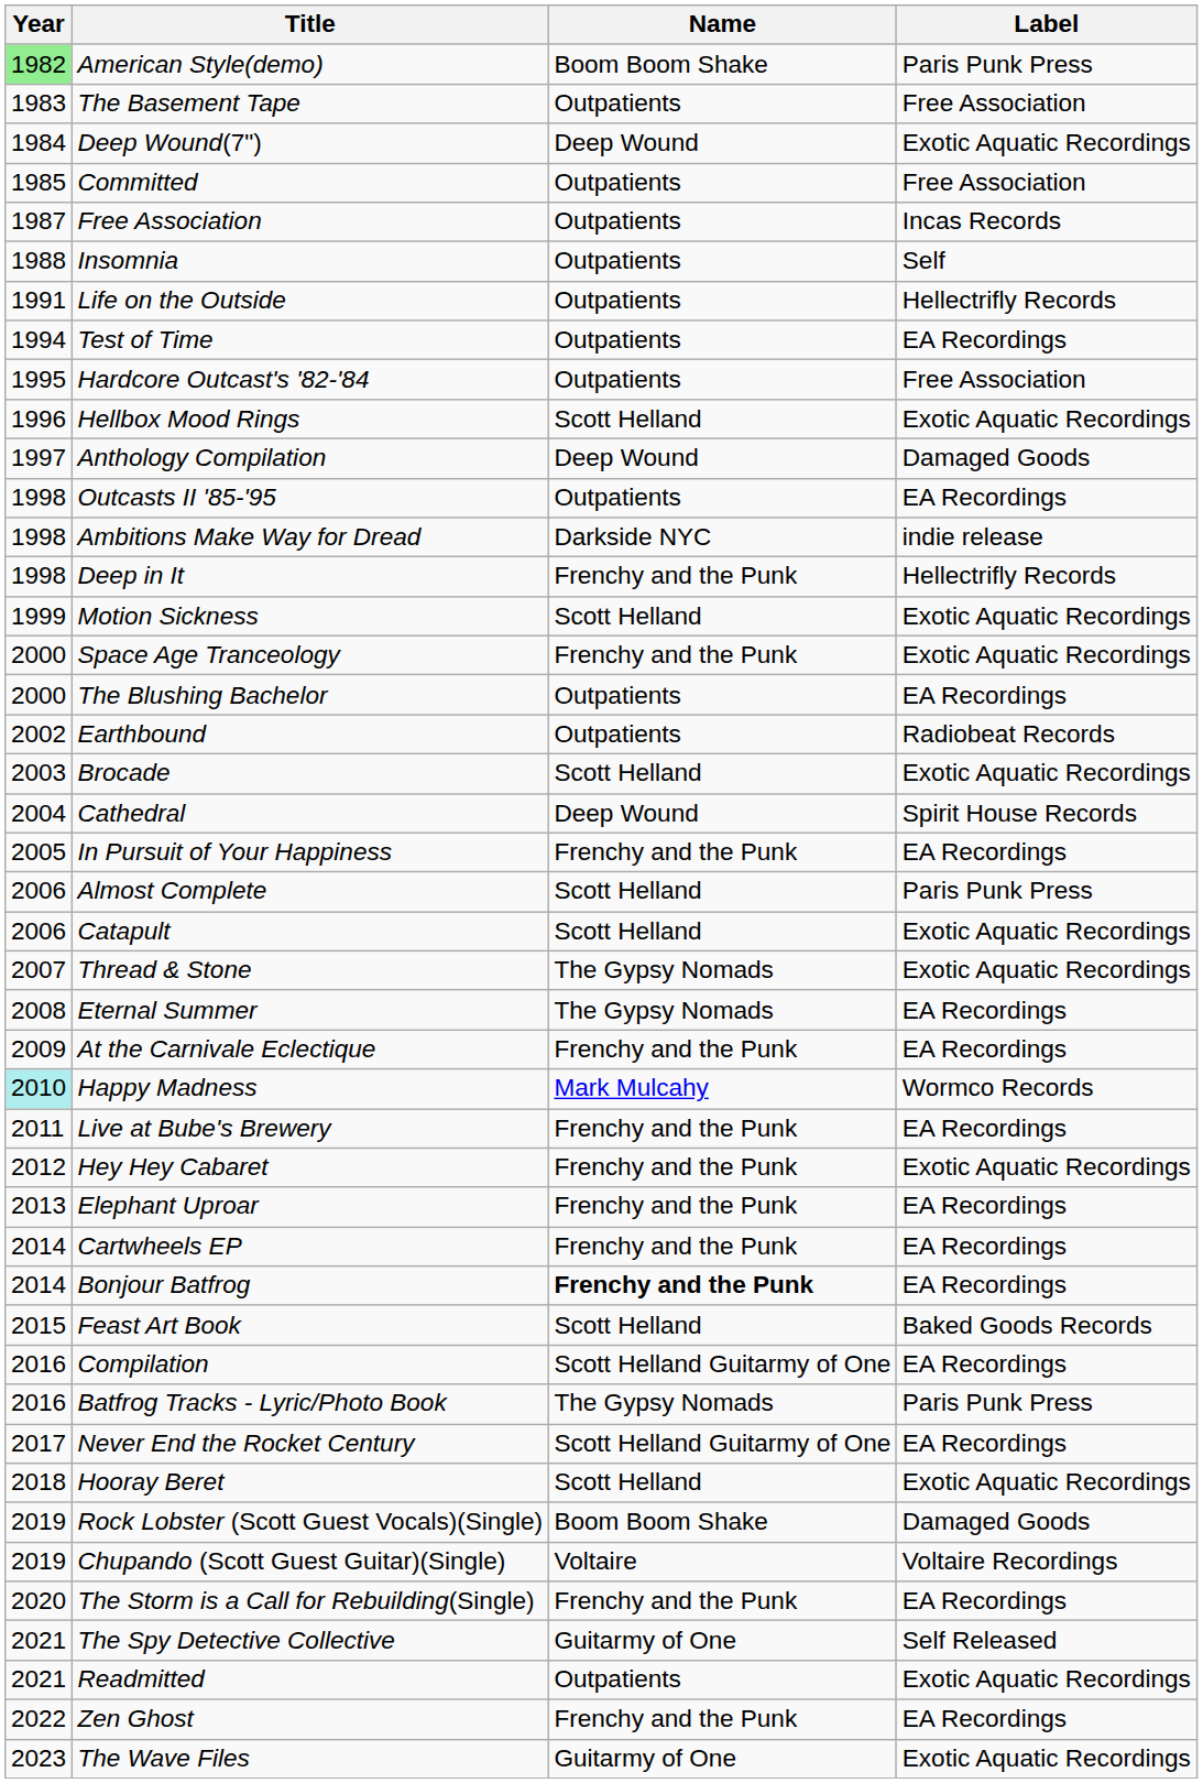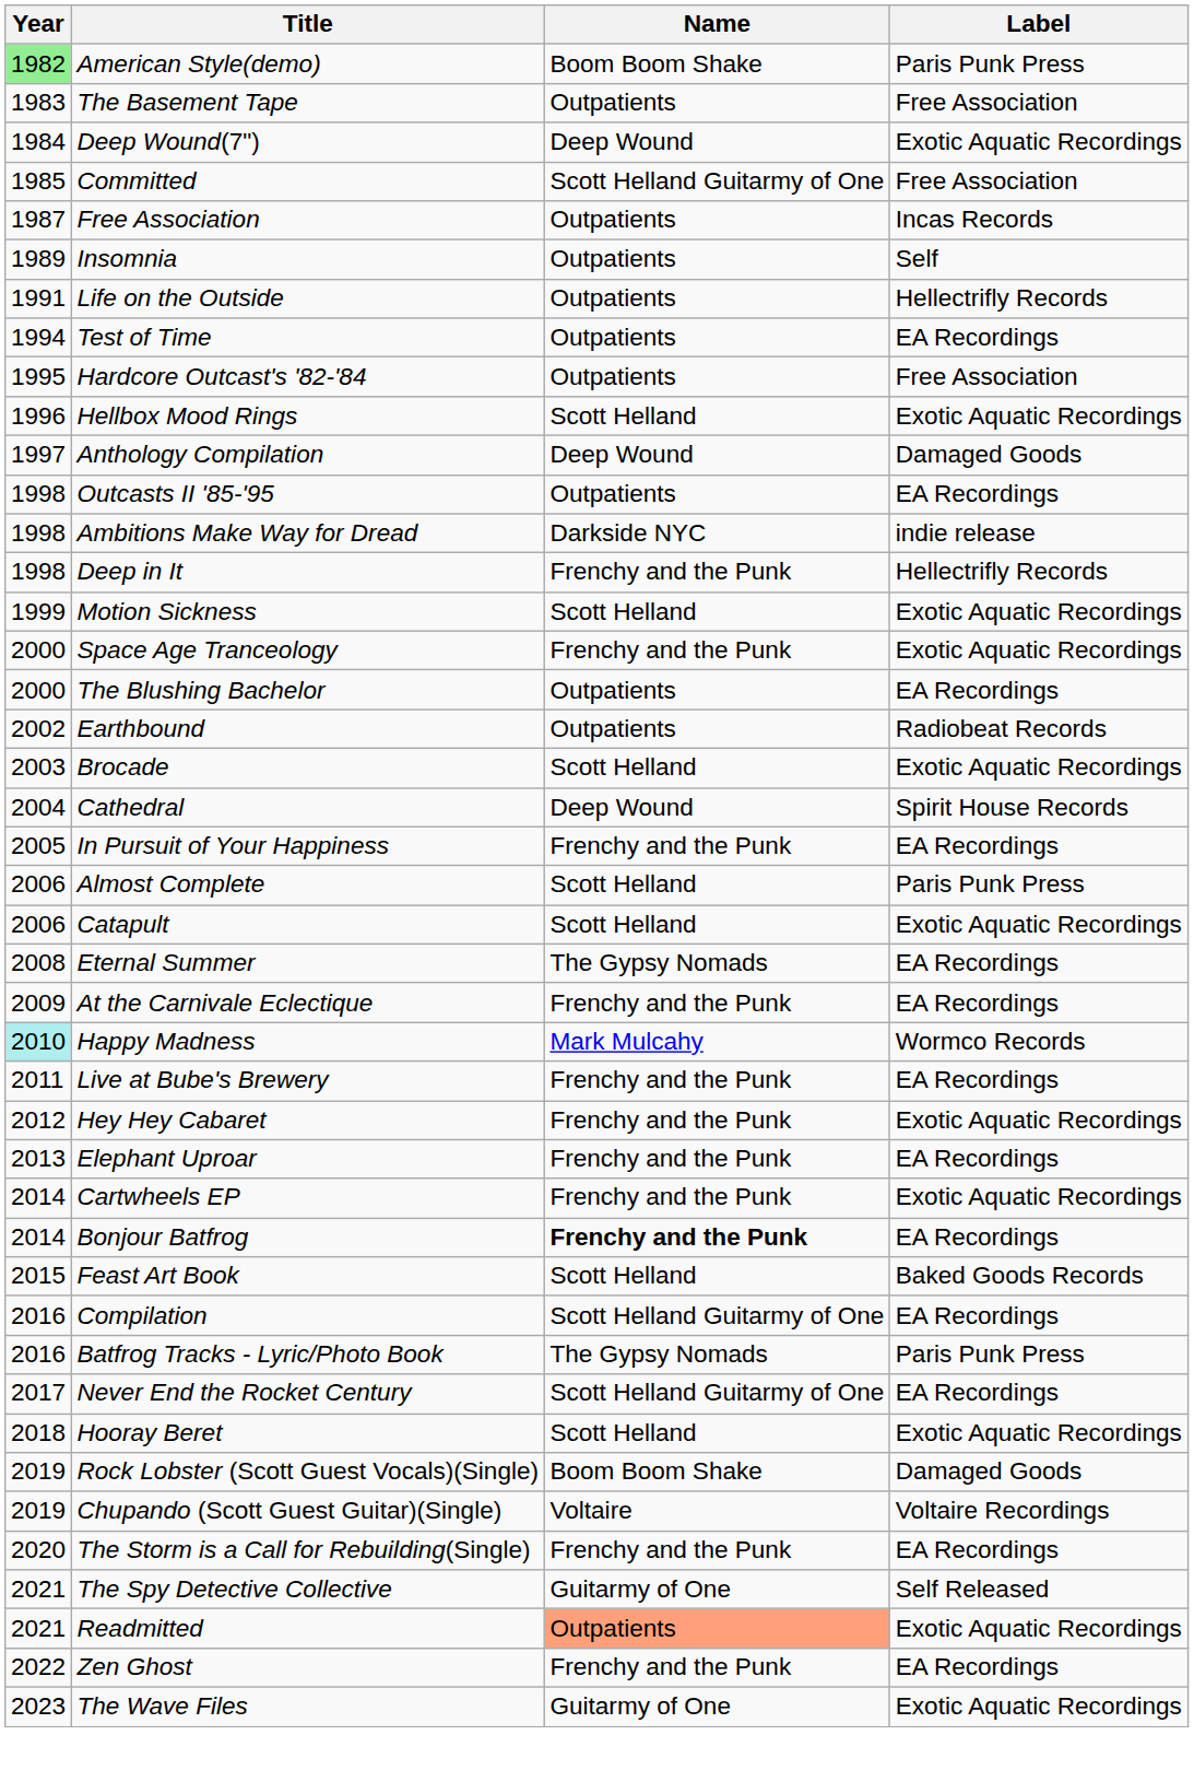Committed | Name: Outpatients -> Scott Helland Guitarmy of One
Insomnia | Year: 1988 -> 1989
- row: 2007 | Thread & Stone | The Gypsy Nomads | Exotic Aquatic Recordings
Cartwheels EP | Label: EA Recordings -> Exotic Aquatic Recordings
Readmitted | Name: no background -> lightsalmon background
